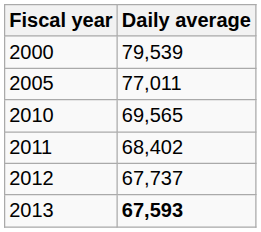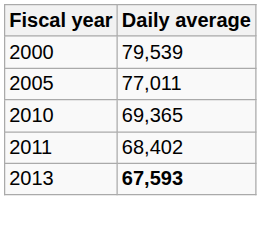2010 | Daily average: 69,565 -> 69,365
- row: 2012 | 67,737
